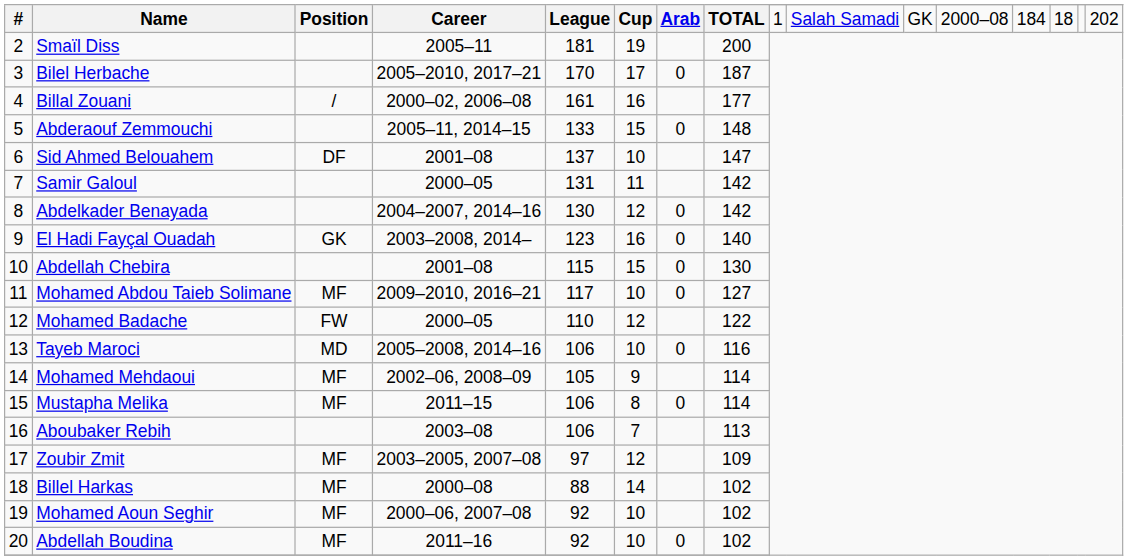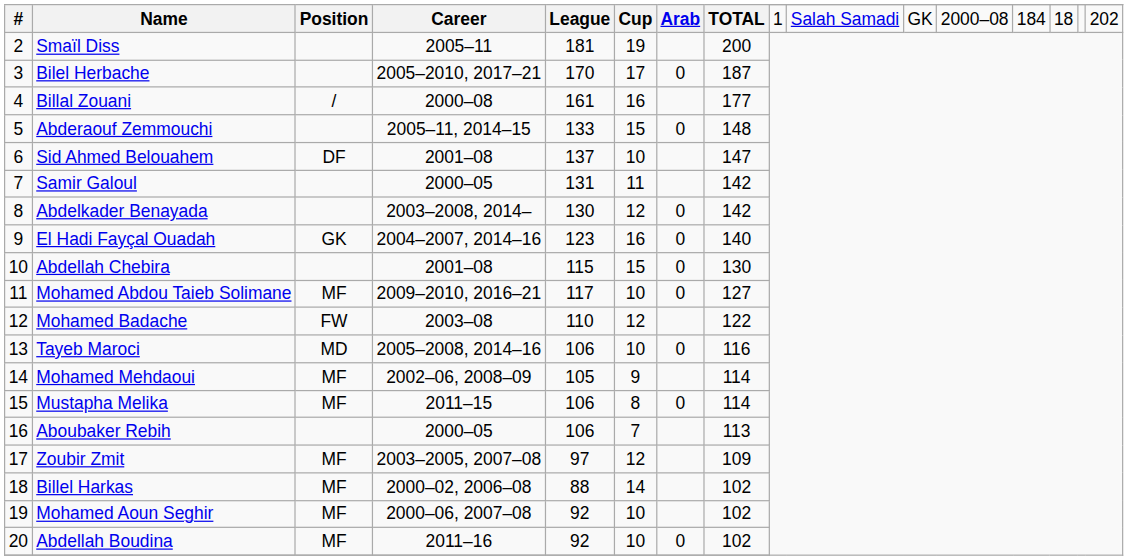Billal Zouani | Career: 2000–02, 2006–08 -> 2000–08
Abdelkader Benayada | Career: 2004–2007, 2014–16 -> 2003–2008, 2014–
El Hadi Fayçal Ouadah | Career: 2003–2008, 2014– -> 2004–2007, 2014–16
Mohamed Badache | Career: 2000–05 -> 2003–08
Aboubaker Rebih | Career: 2003–08 -> 2000–05
Billel Harkas | Career: 2000–08 -> 2000–02, 2006–08
